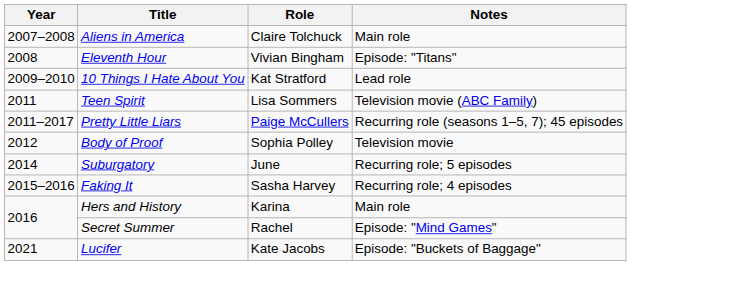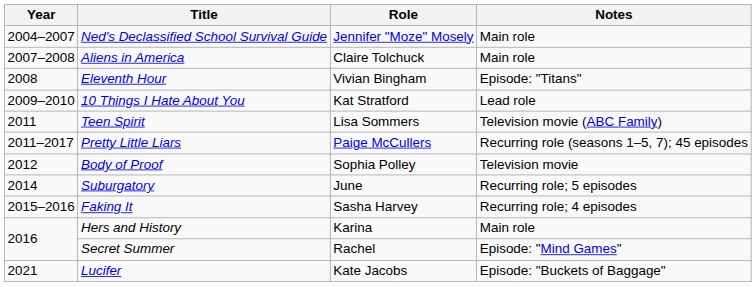+ row: 2004–2007 | Ned's Declassified School Survival Guide | Jennifer "Moze" Mosely | Main role
